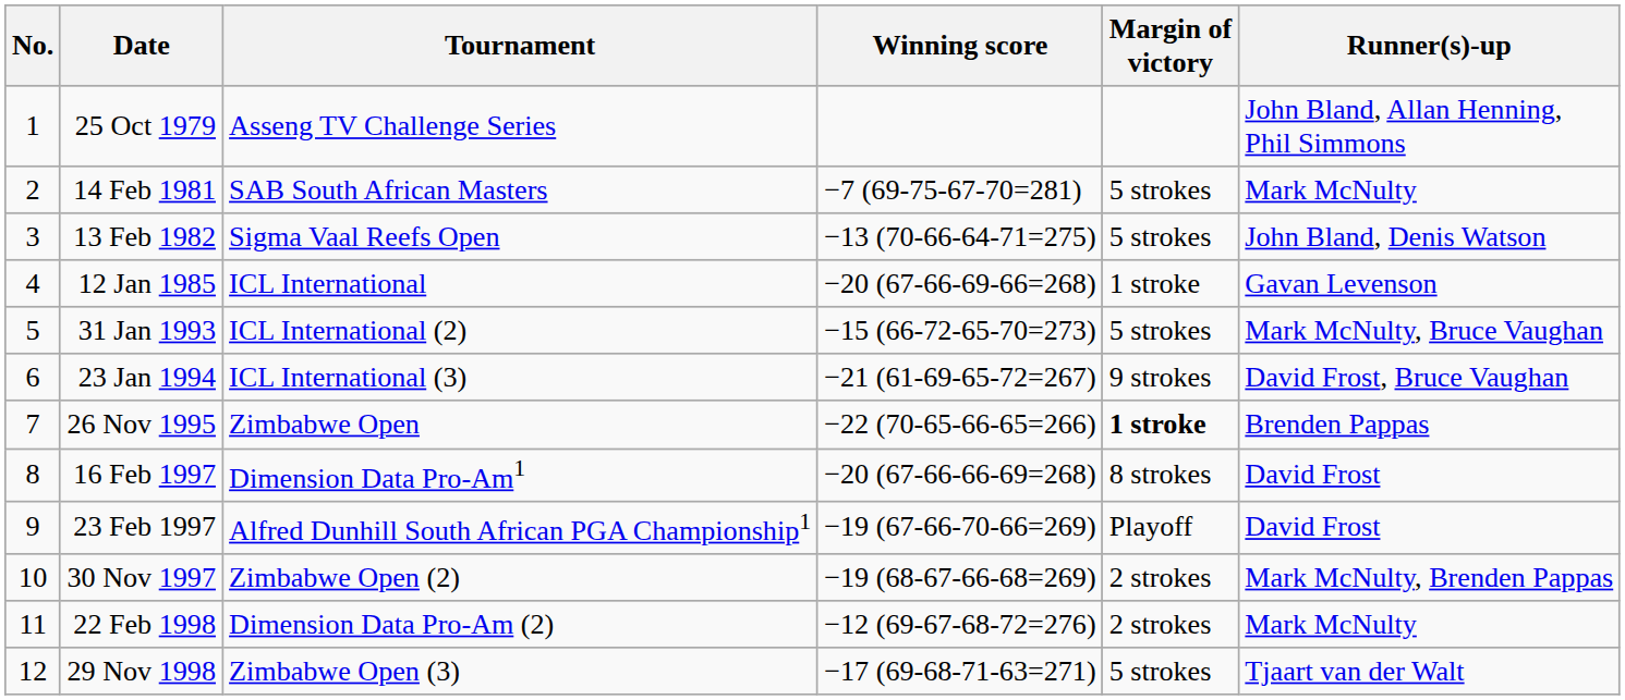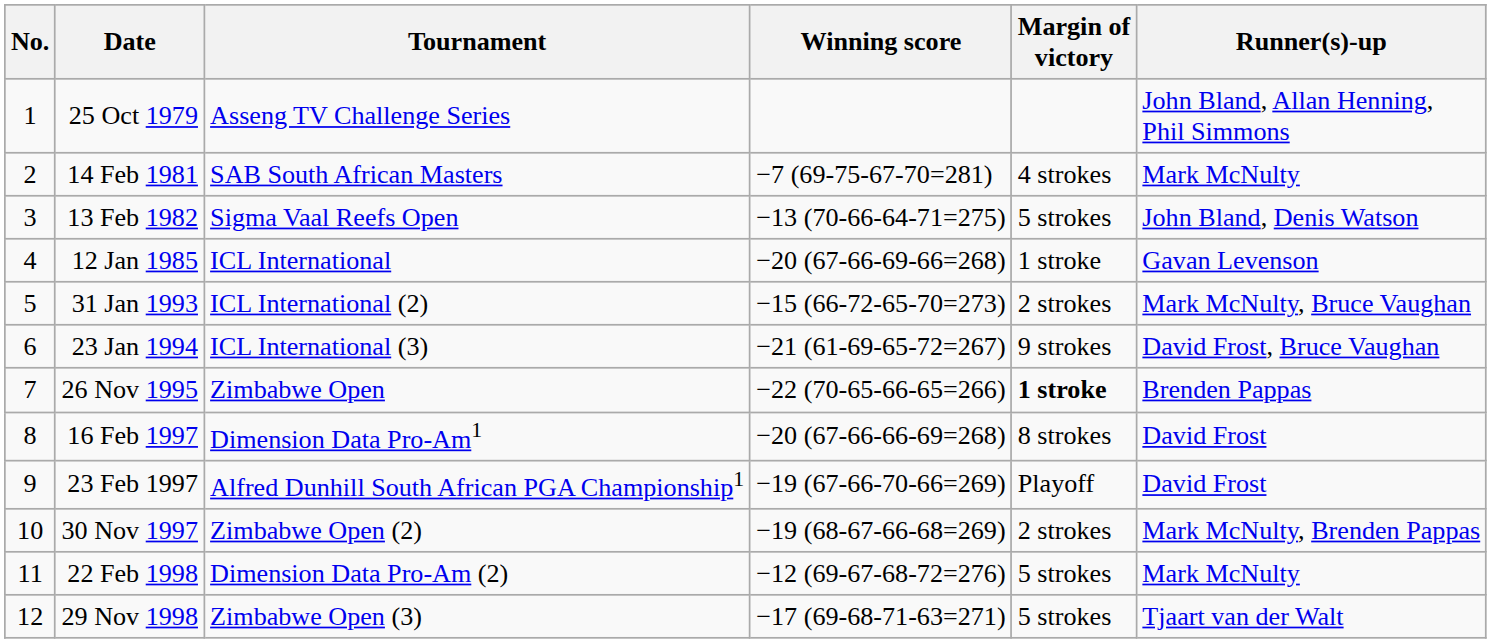14 Feb 1981 | Margin of victory: 5 strokes -> 4 strokes
31 Jan 1993 | Margin of victory: 5 strokes -> 2 strokes
22 Feb 1998 | Margin of victory: 2 strokes -> 5 strokes
